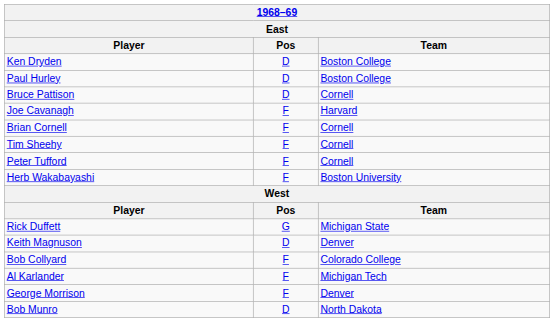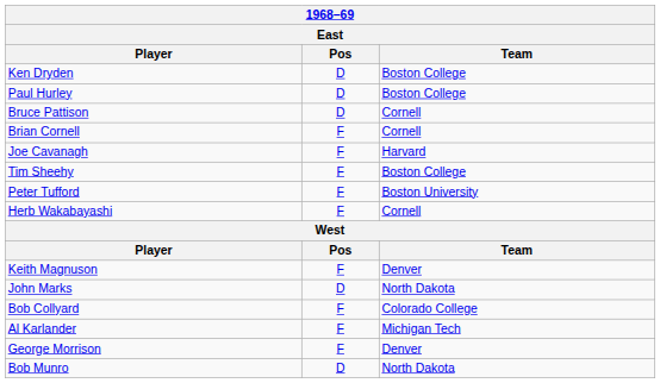rows swapped: Joe Cavanagh <-> Brian Cornell
Tim Sheehy | Team: Cornell -> Boston College
Peter Tufford | Team: Cornell -> Boston University
Herb Wakabayashi | Team: Boston University -> Cornell
- row: Rick Duffett | G | Michigan State
Keith Magnuson | Pos: D -> F
+ row: John Marks | D | North Dakota
